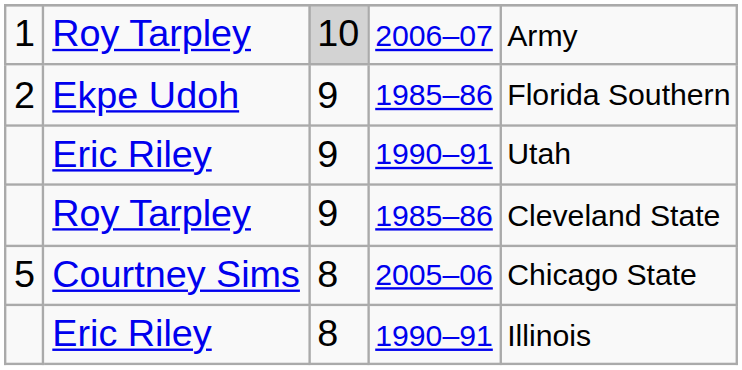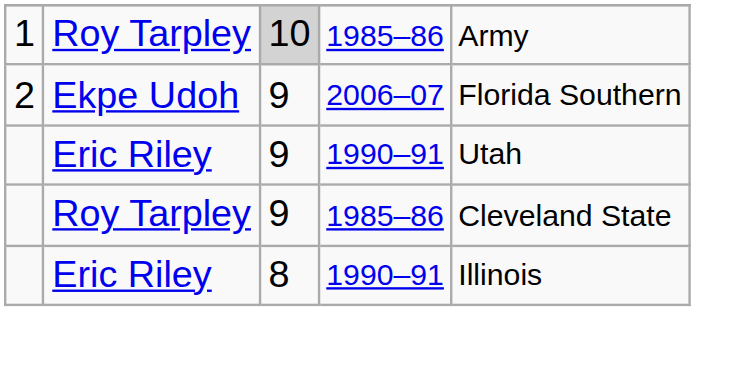1 | column 4: 2006–07 -> 1985–86
2 | column 4: 1985–86 -> 2006–07
- row: 5 | Courtney Sims | 8 | 2005–06 | Chicago State
